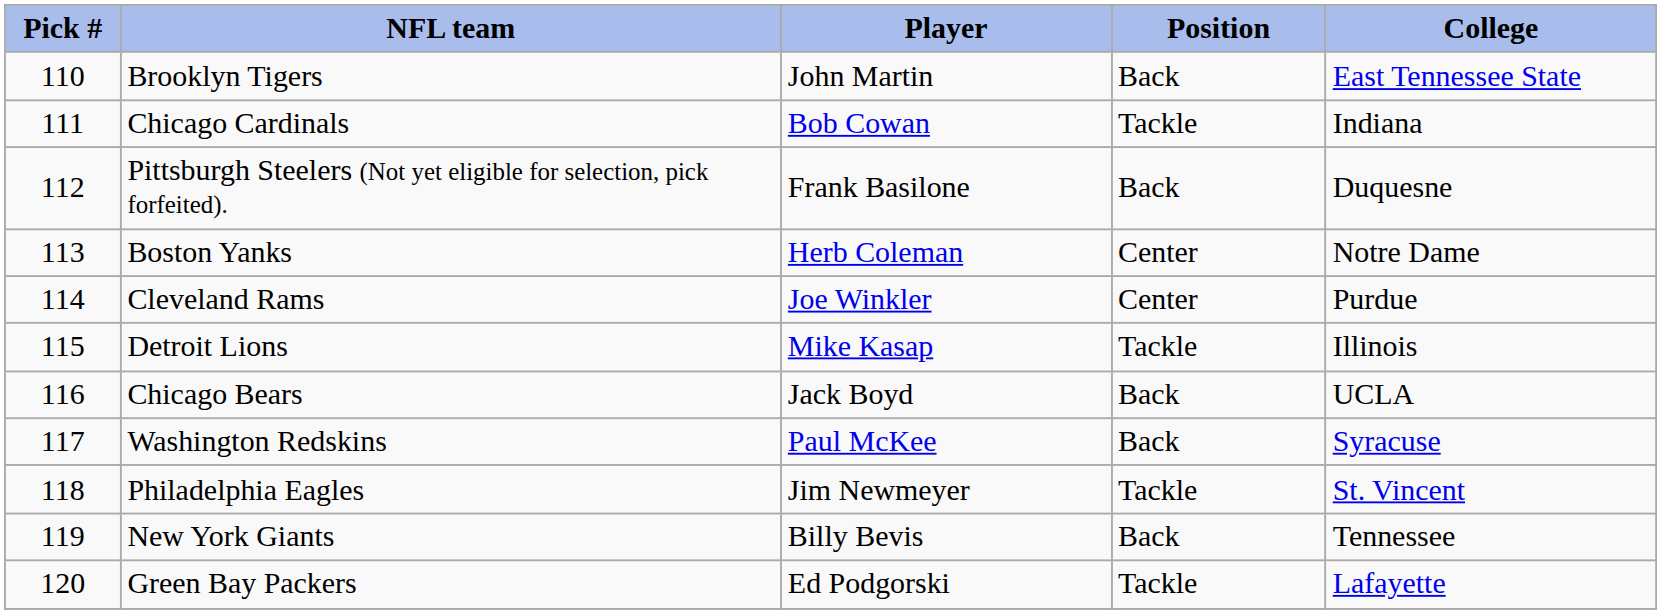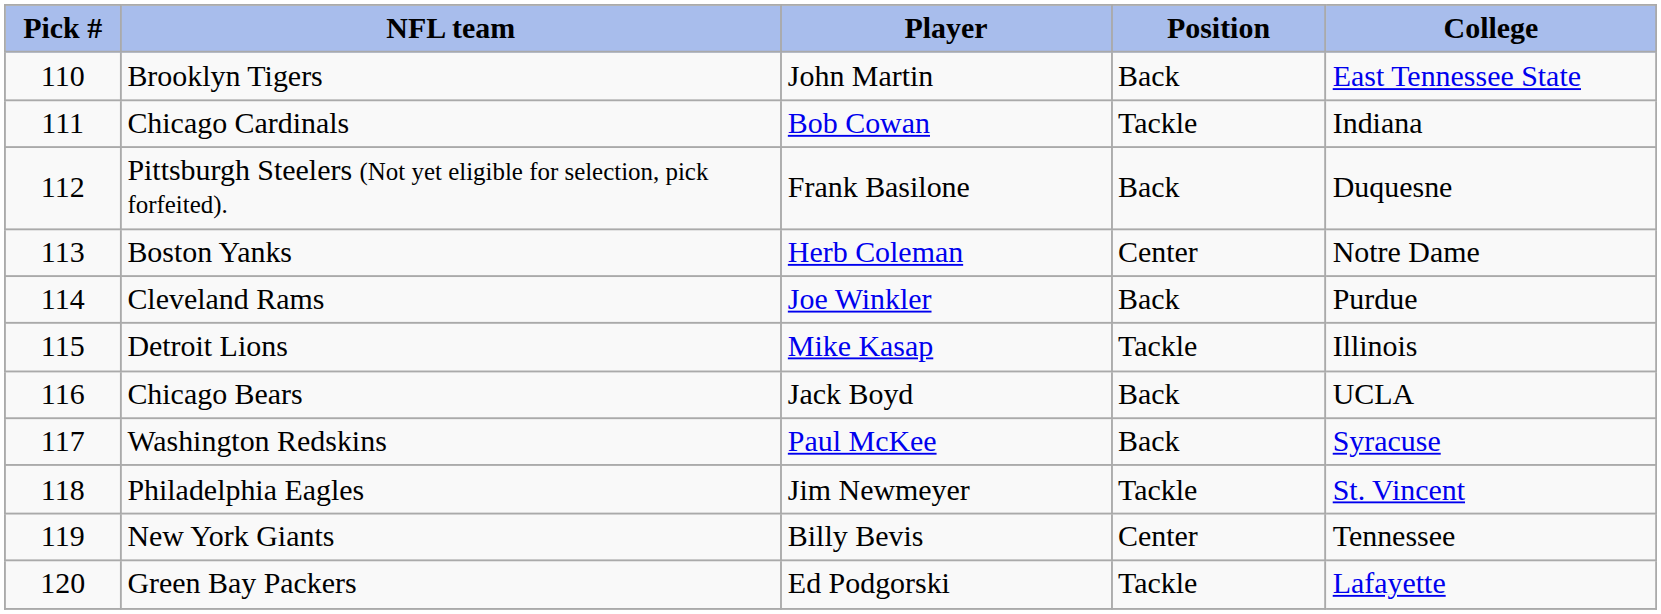Cleveland Rams | Position: Center -> Back
New York Giants | Position: Back -> Center
